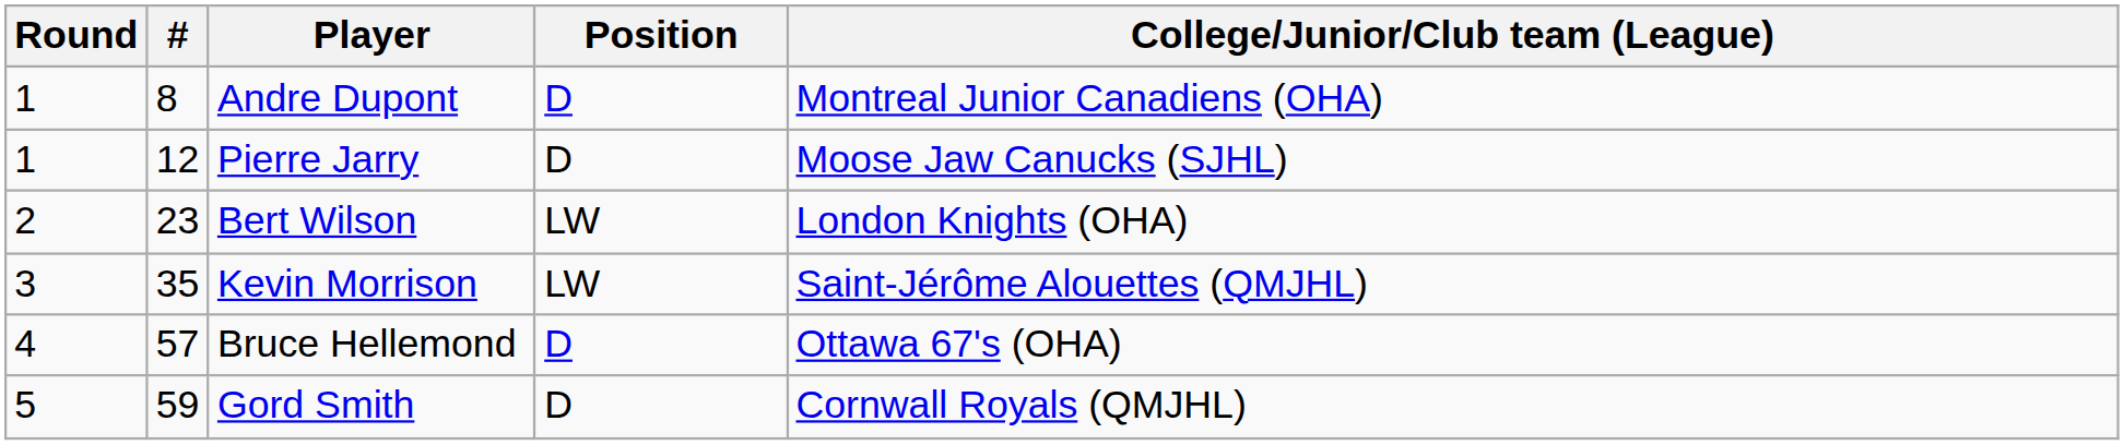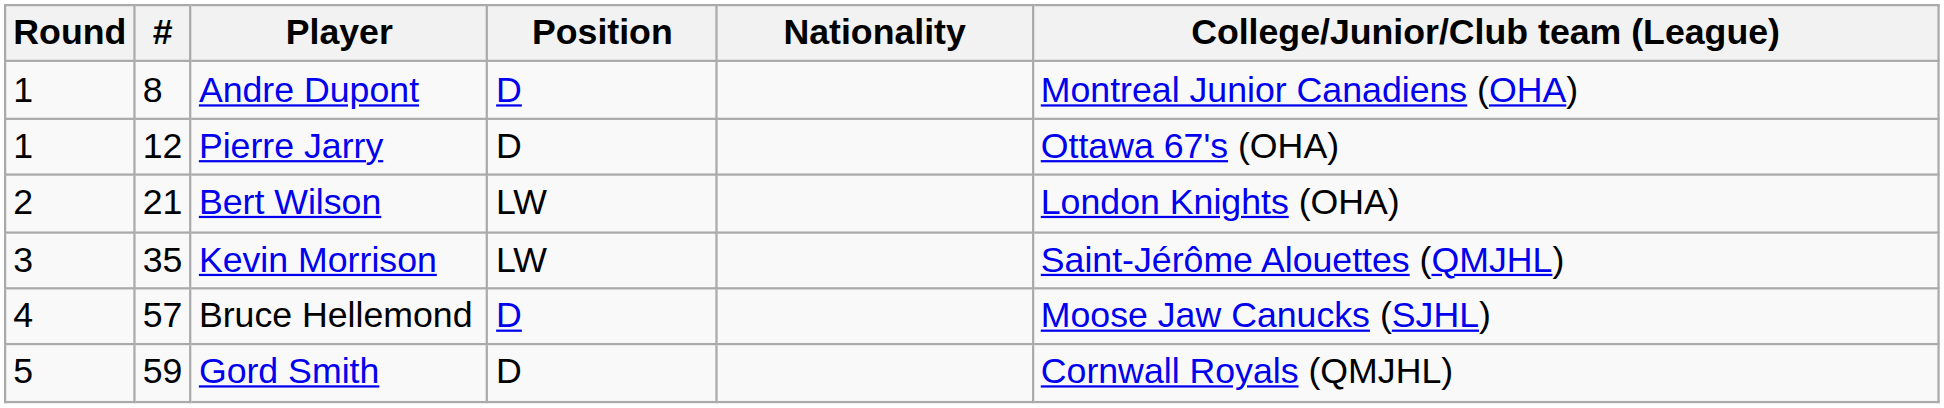+ column: Nationality
Pierre Jarry | College/Junior/Club team (League): Moose Jaw Canucks (SJHL) -> Ottawa 67's (OHA)
Bert Wilson | #: 23 -> 21
Bruce Hellemond | College/Junior/Club team (League): Ottawa 67's (OHA) -> Moose Jaw Canucks (SJHL)
